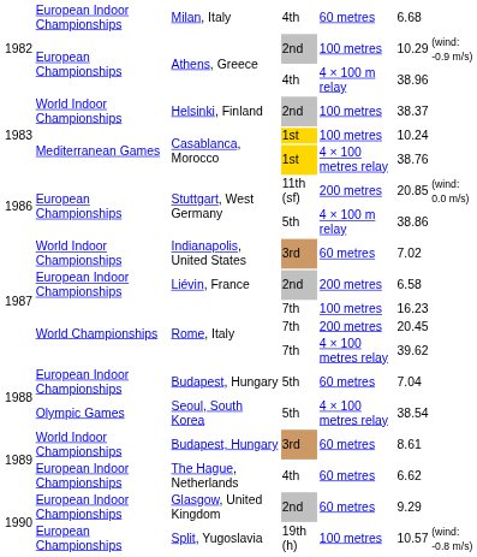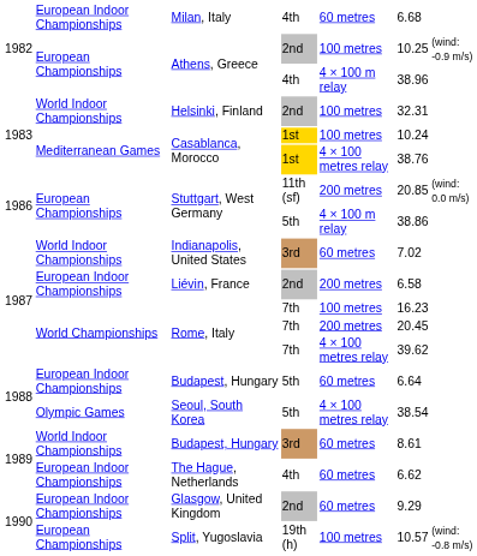Athens, Greece / 2nd | column 6: 10.29 -> 10.25
Helsinki, Finland | column 6: 38.37 -> 32.31
Budapest, Hungary / 5th | column 6: 7.04 -> 6.64
